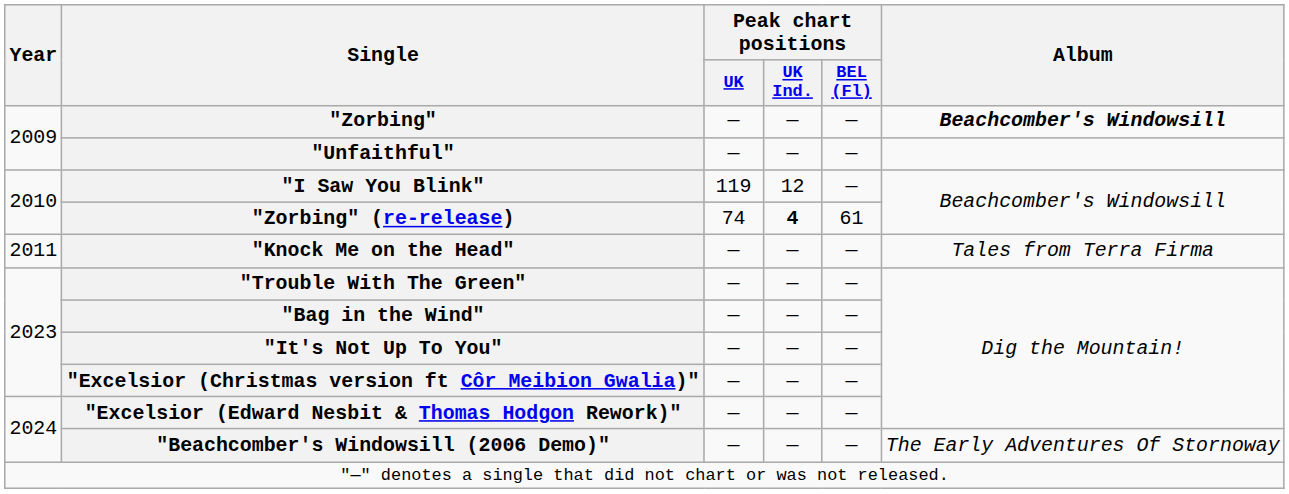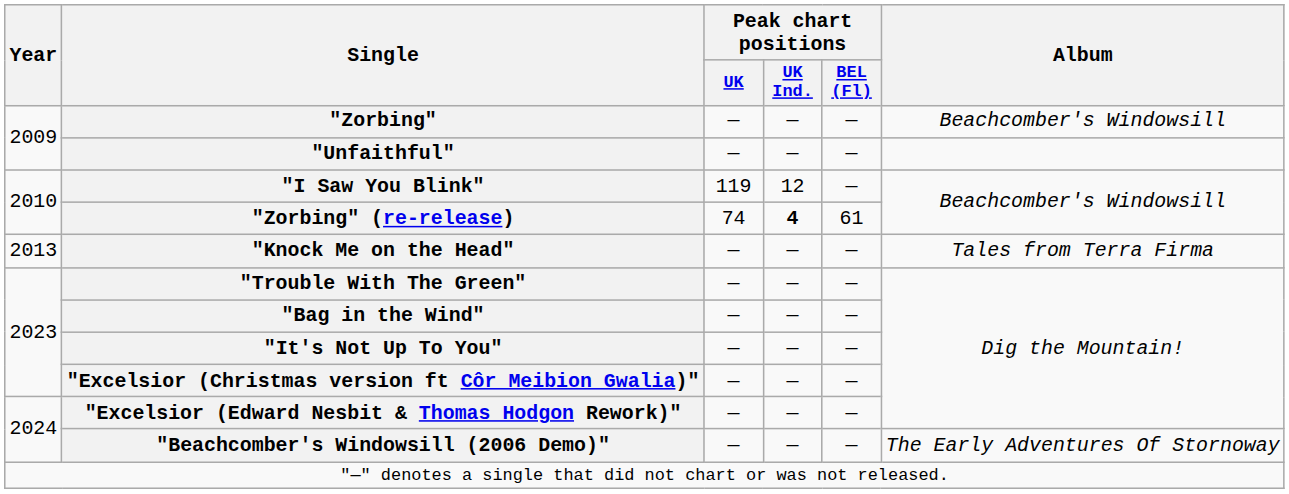"Zorbing" | Album: bold -> normal
"Knock Me on the Head" | Year: 2011 -> 2013
